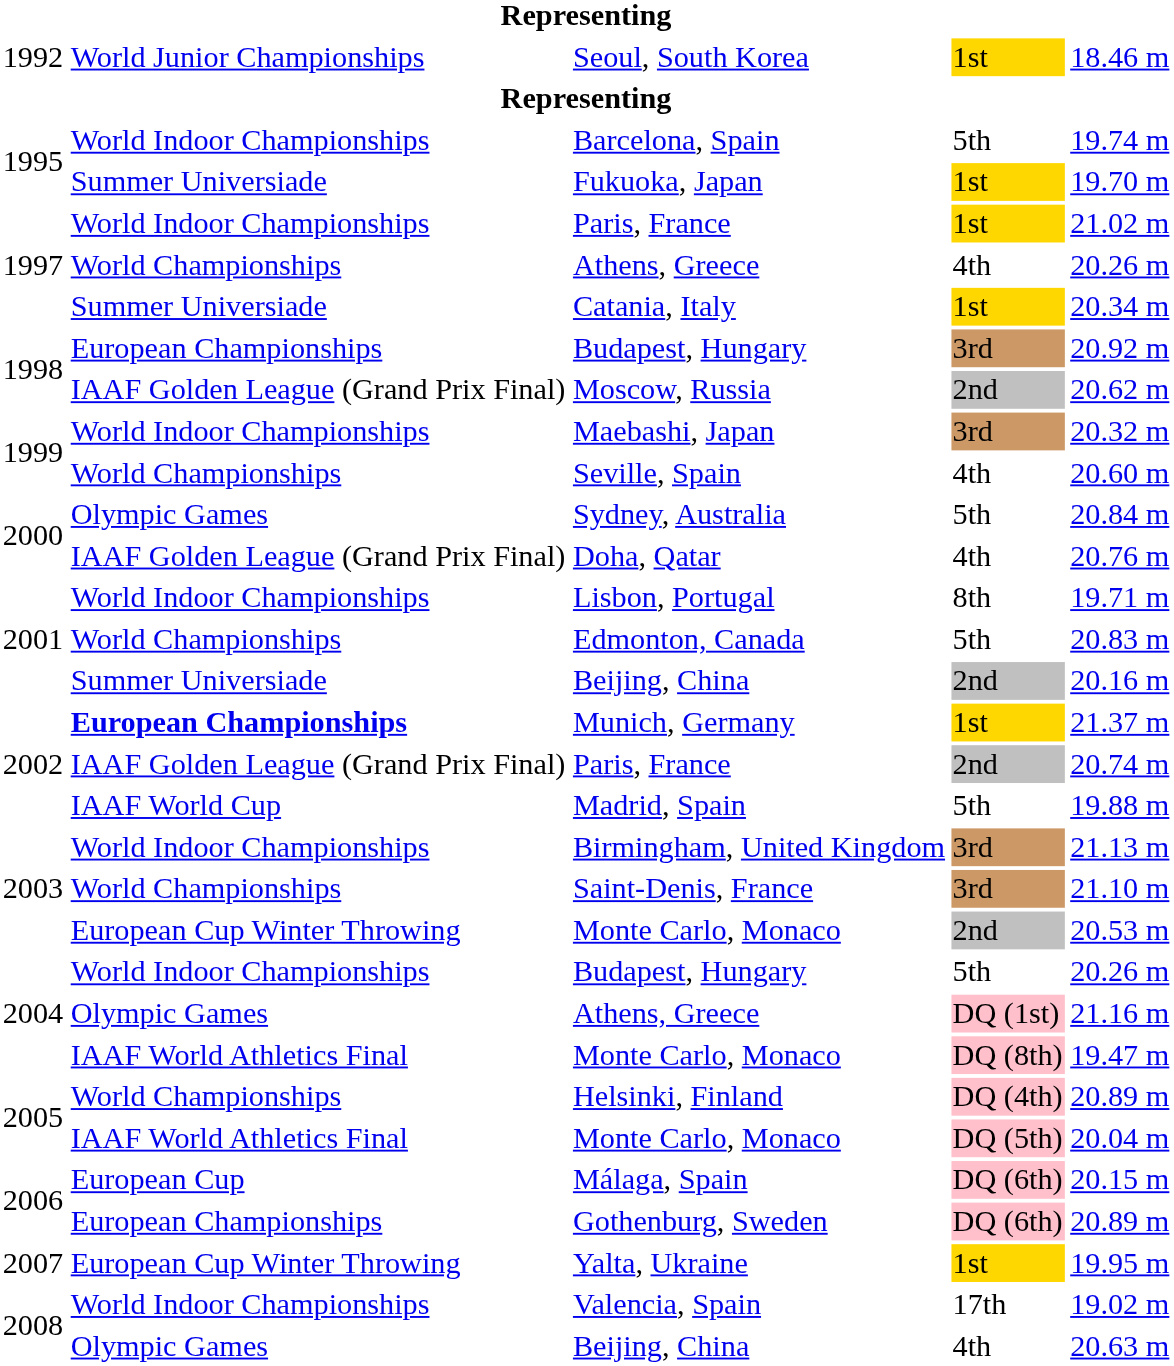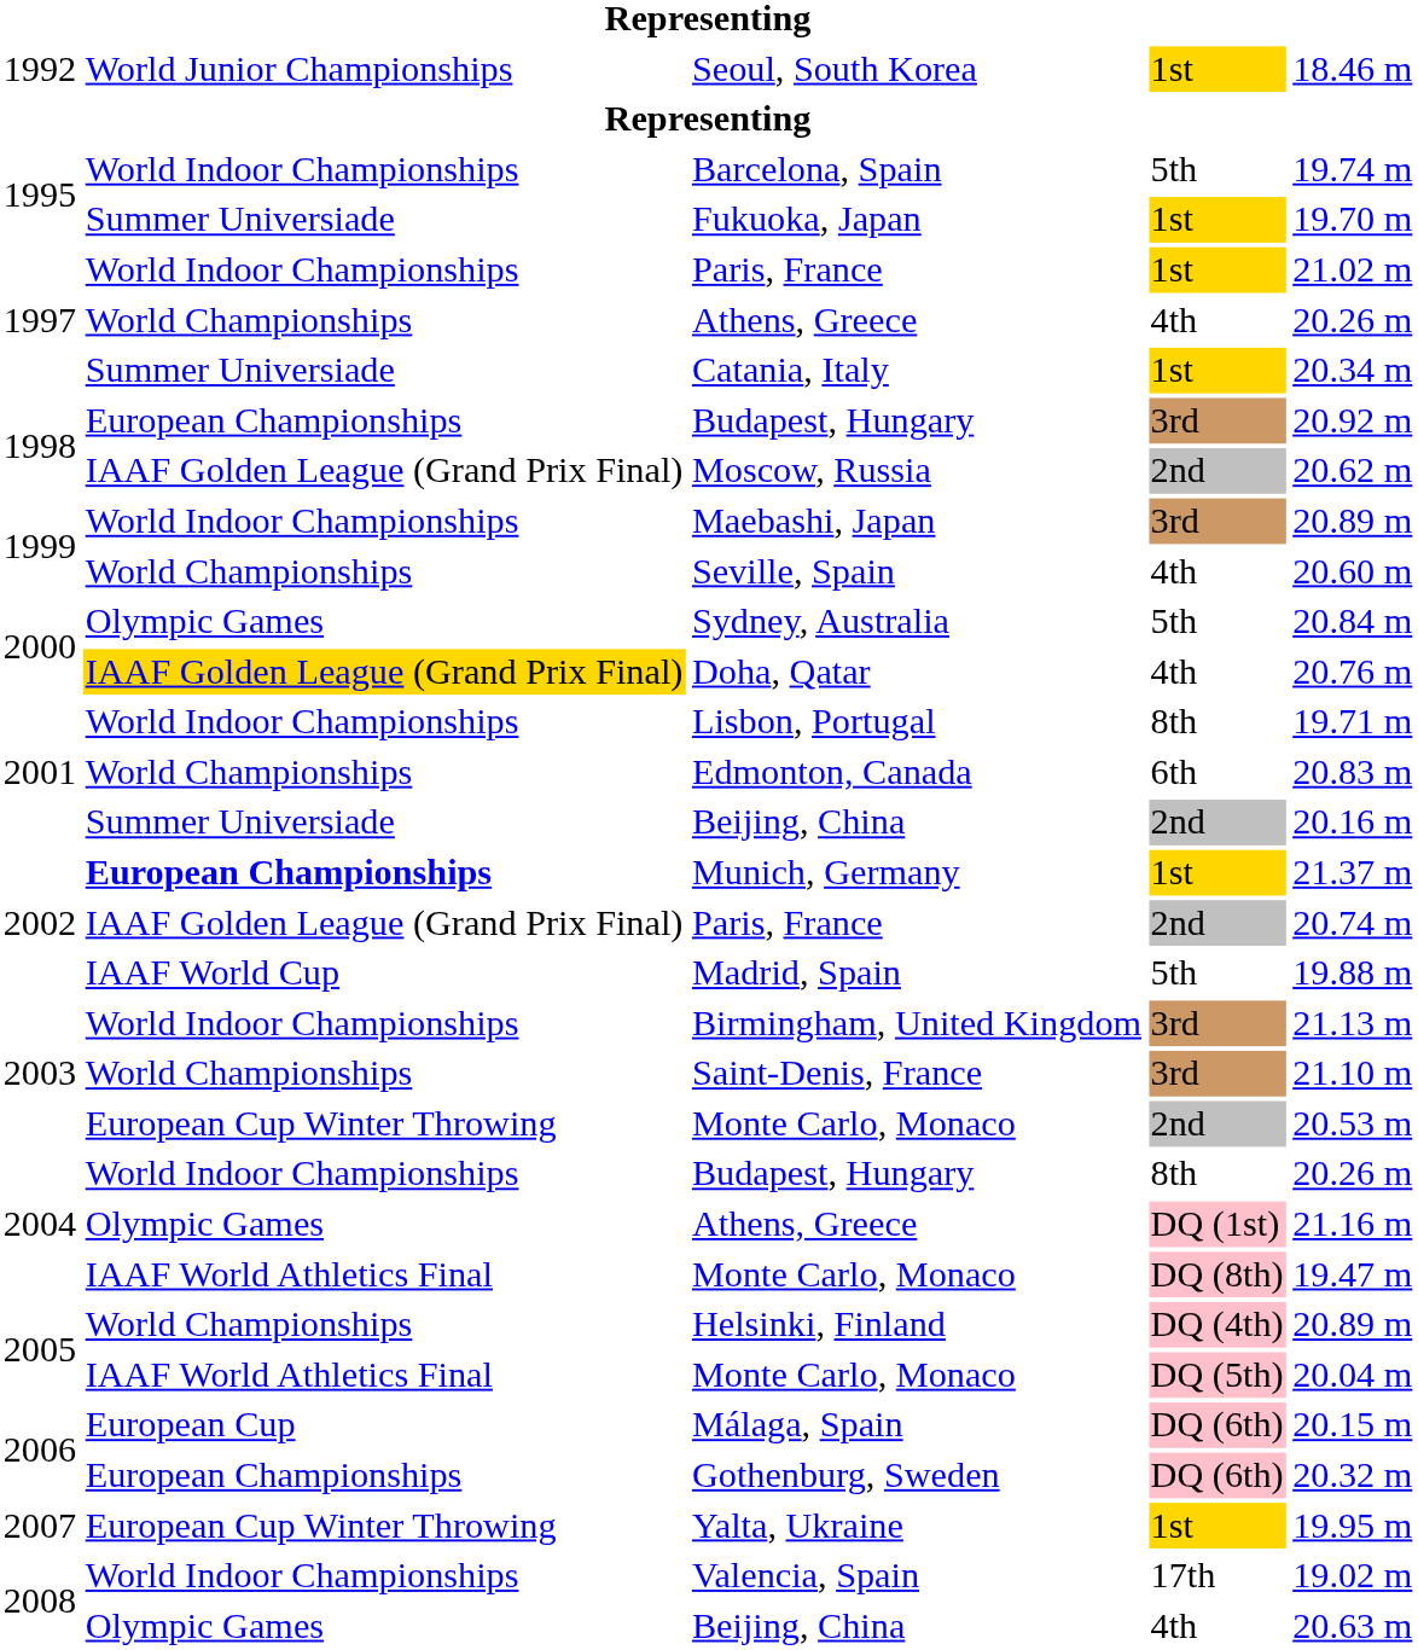Maebashi, Japan | column 5: 20.32 m -> 20.89 m
Doha, Qatar | column 2: no background -> gold background
Edmonton, Canada | column 4: 5th -> 6th
2004 / Budapest, Hungary | column 4: 5th -> 8th
Gothenburg, Sweden | column 5: 20.89 m -> 20.32 m
